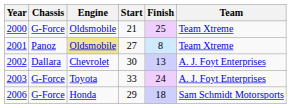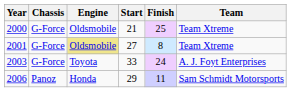2001 | Chassis: Panoz -> G-Force
- row: 2002 | Dallara | Chevrolet | 30 | 13 | A. J. Foyt Enterprises
2006 | Chassis: G-Force -> Panoz
2006 | Finish: 18 -> 11
